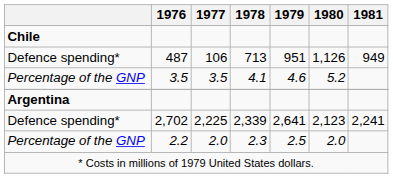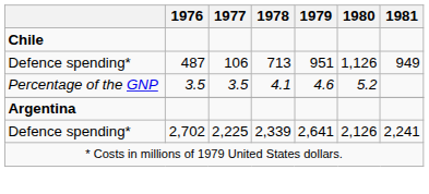2,702 | 1980: 2,123 -> 2,126
- row: Percentage of the GNP | 2.2 | 2.0 | 2.3 | 2.5 | 2.0
